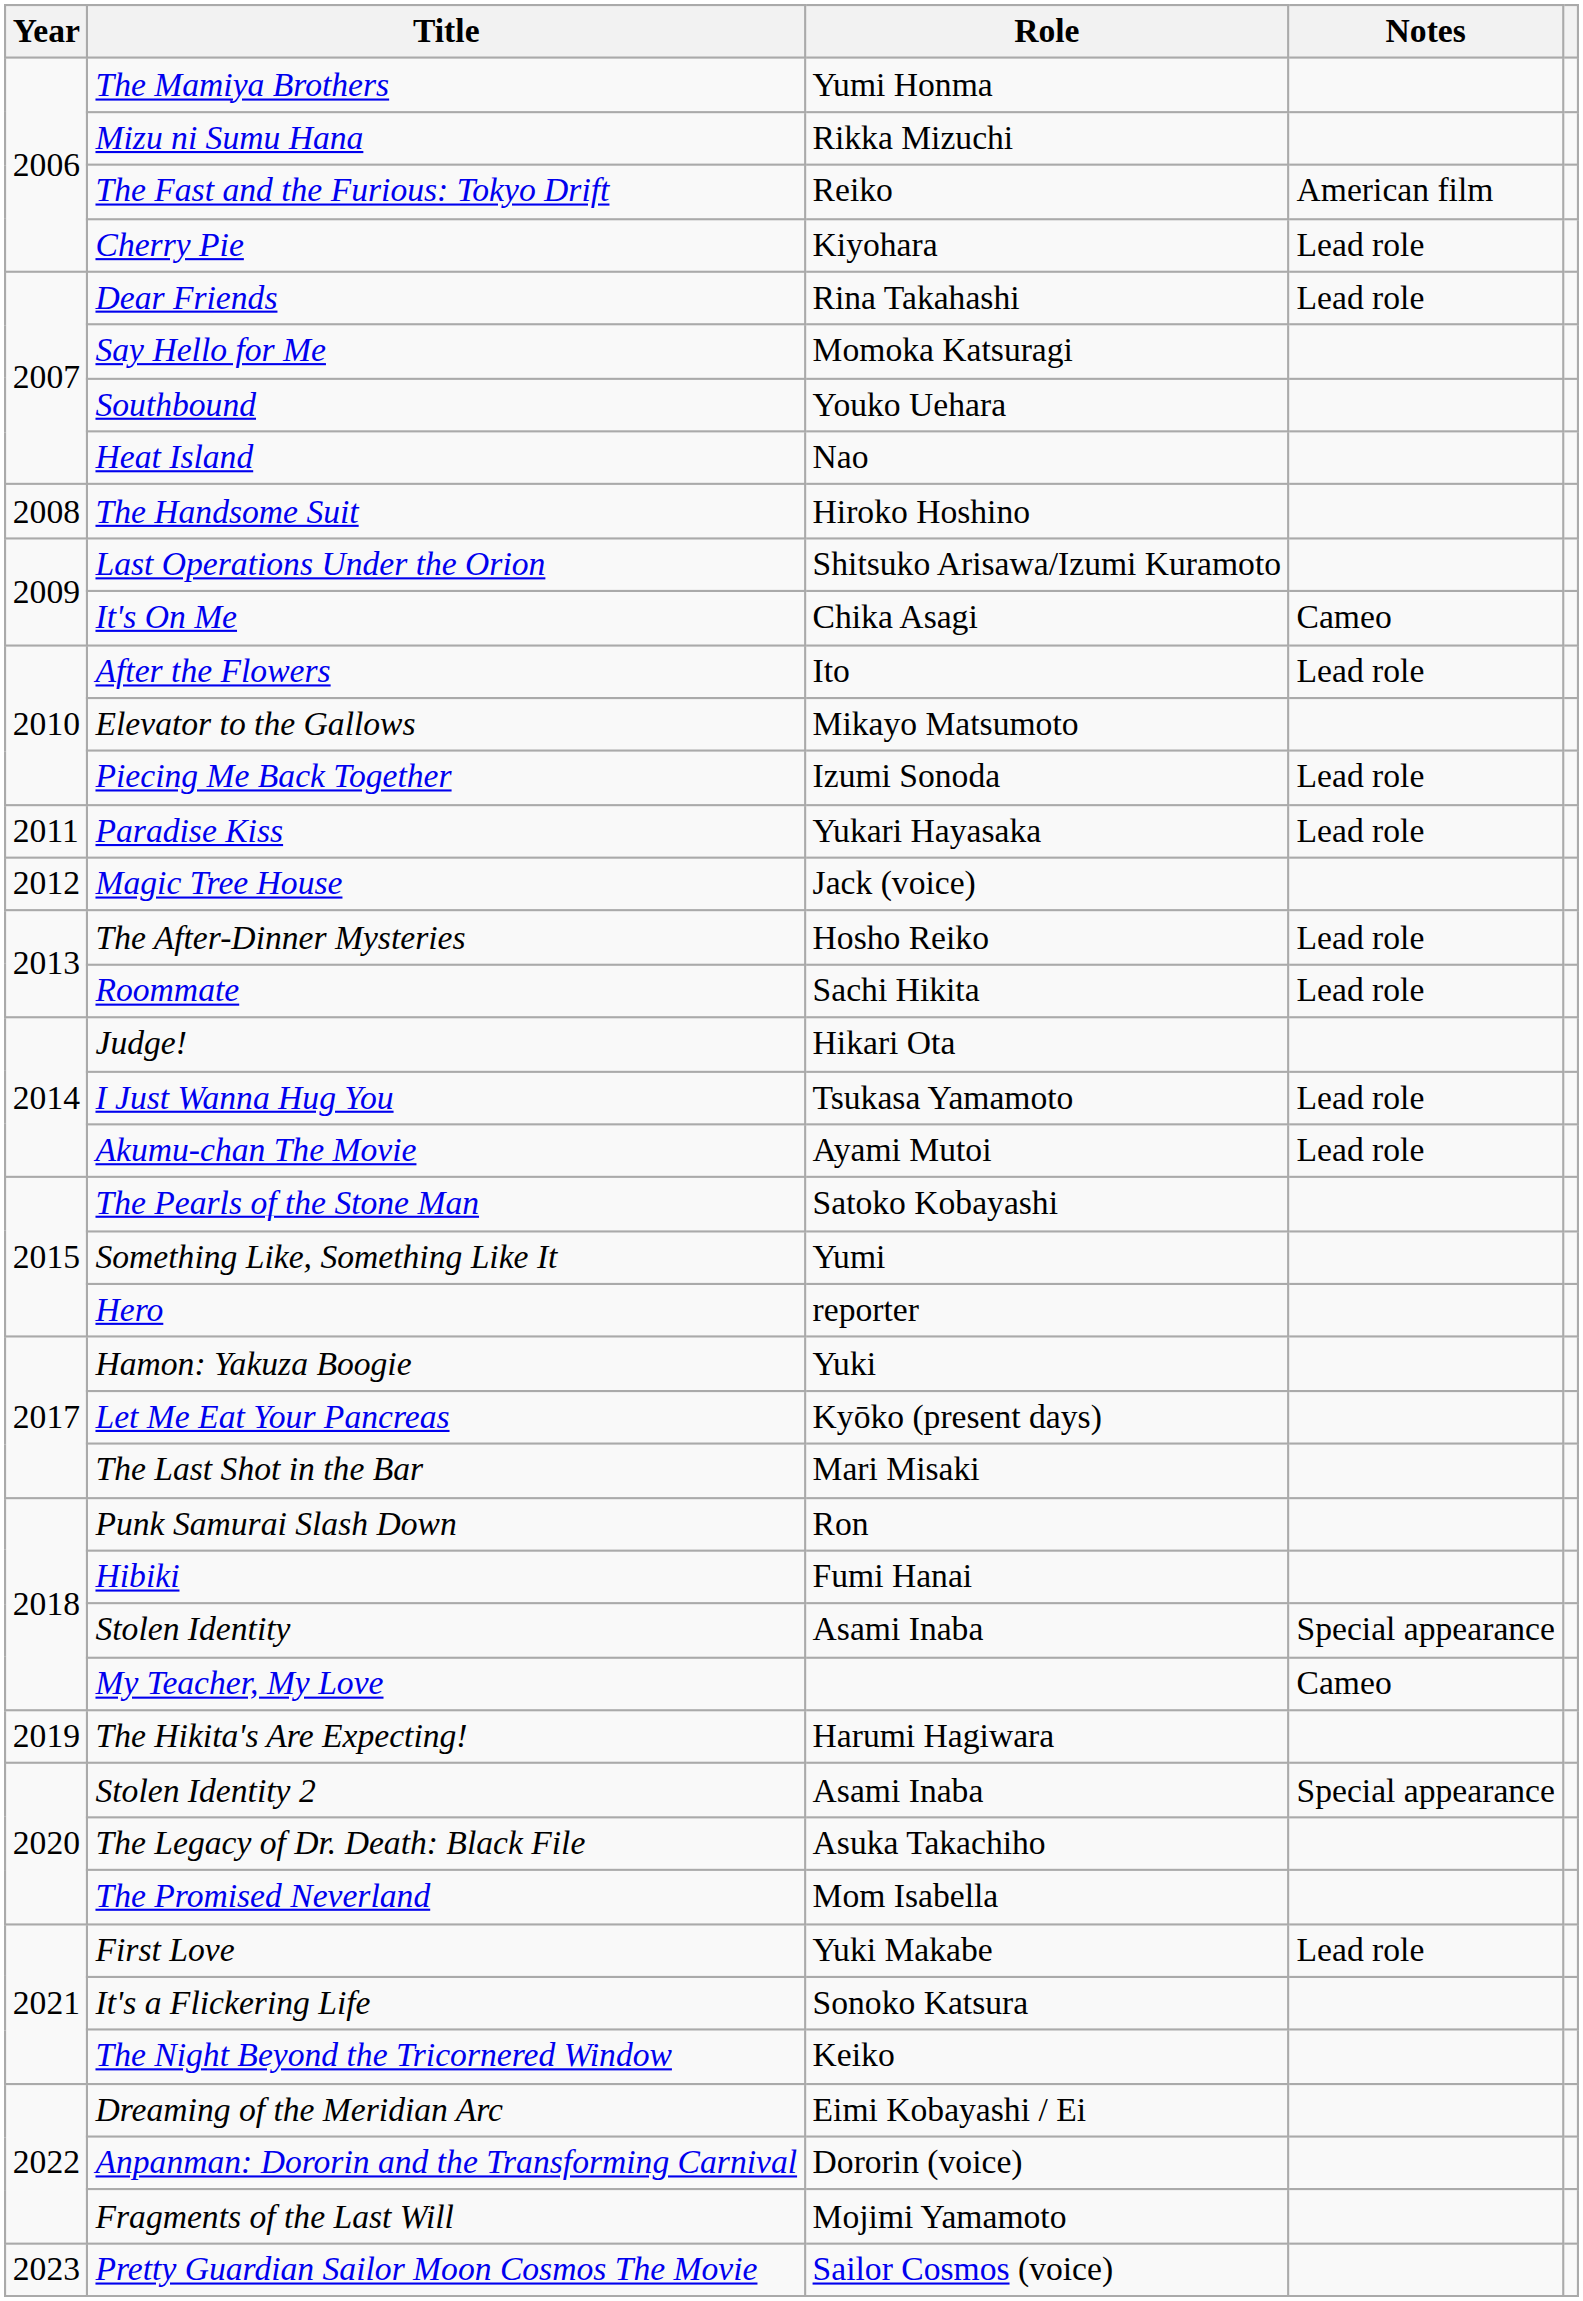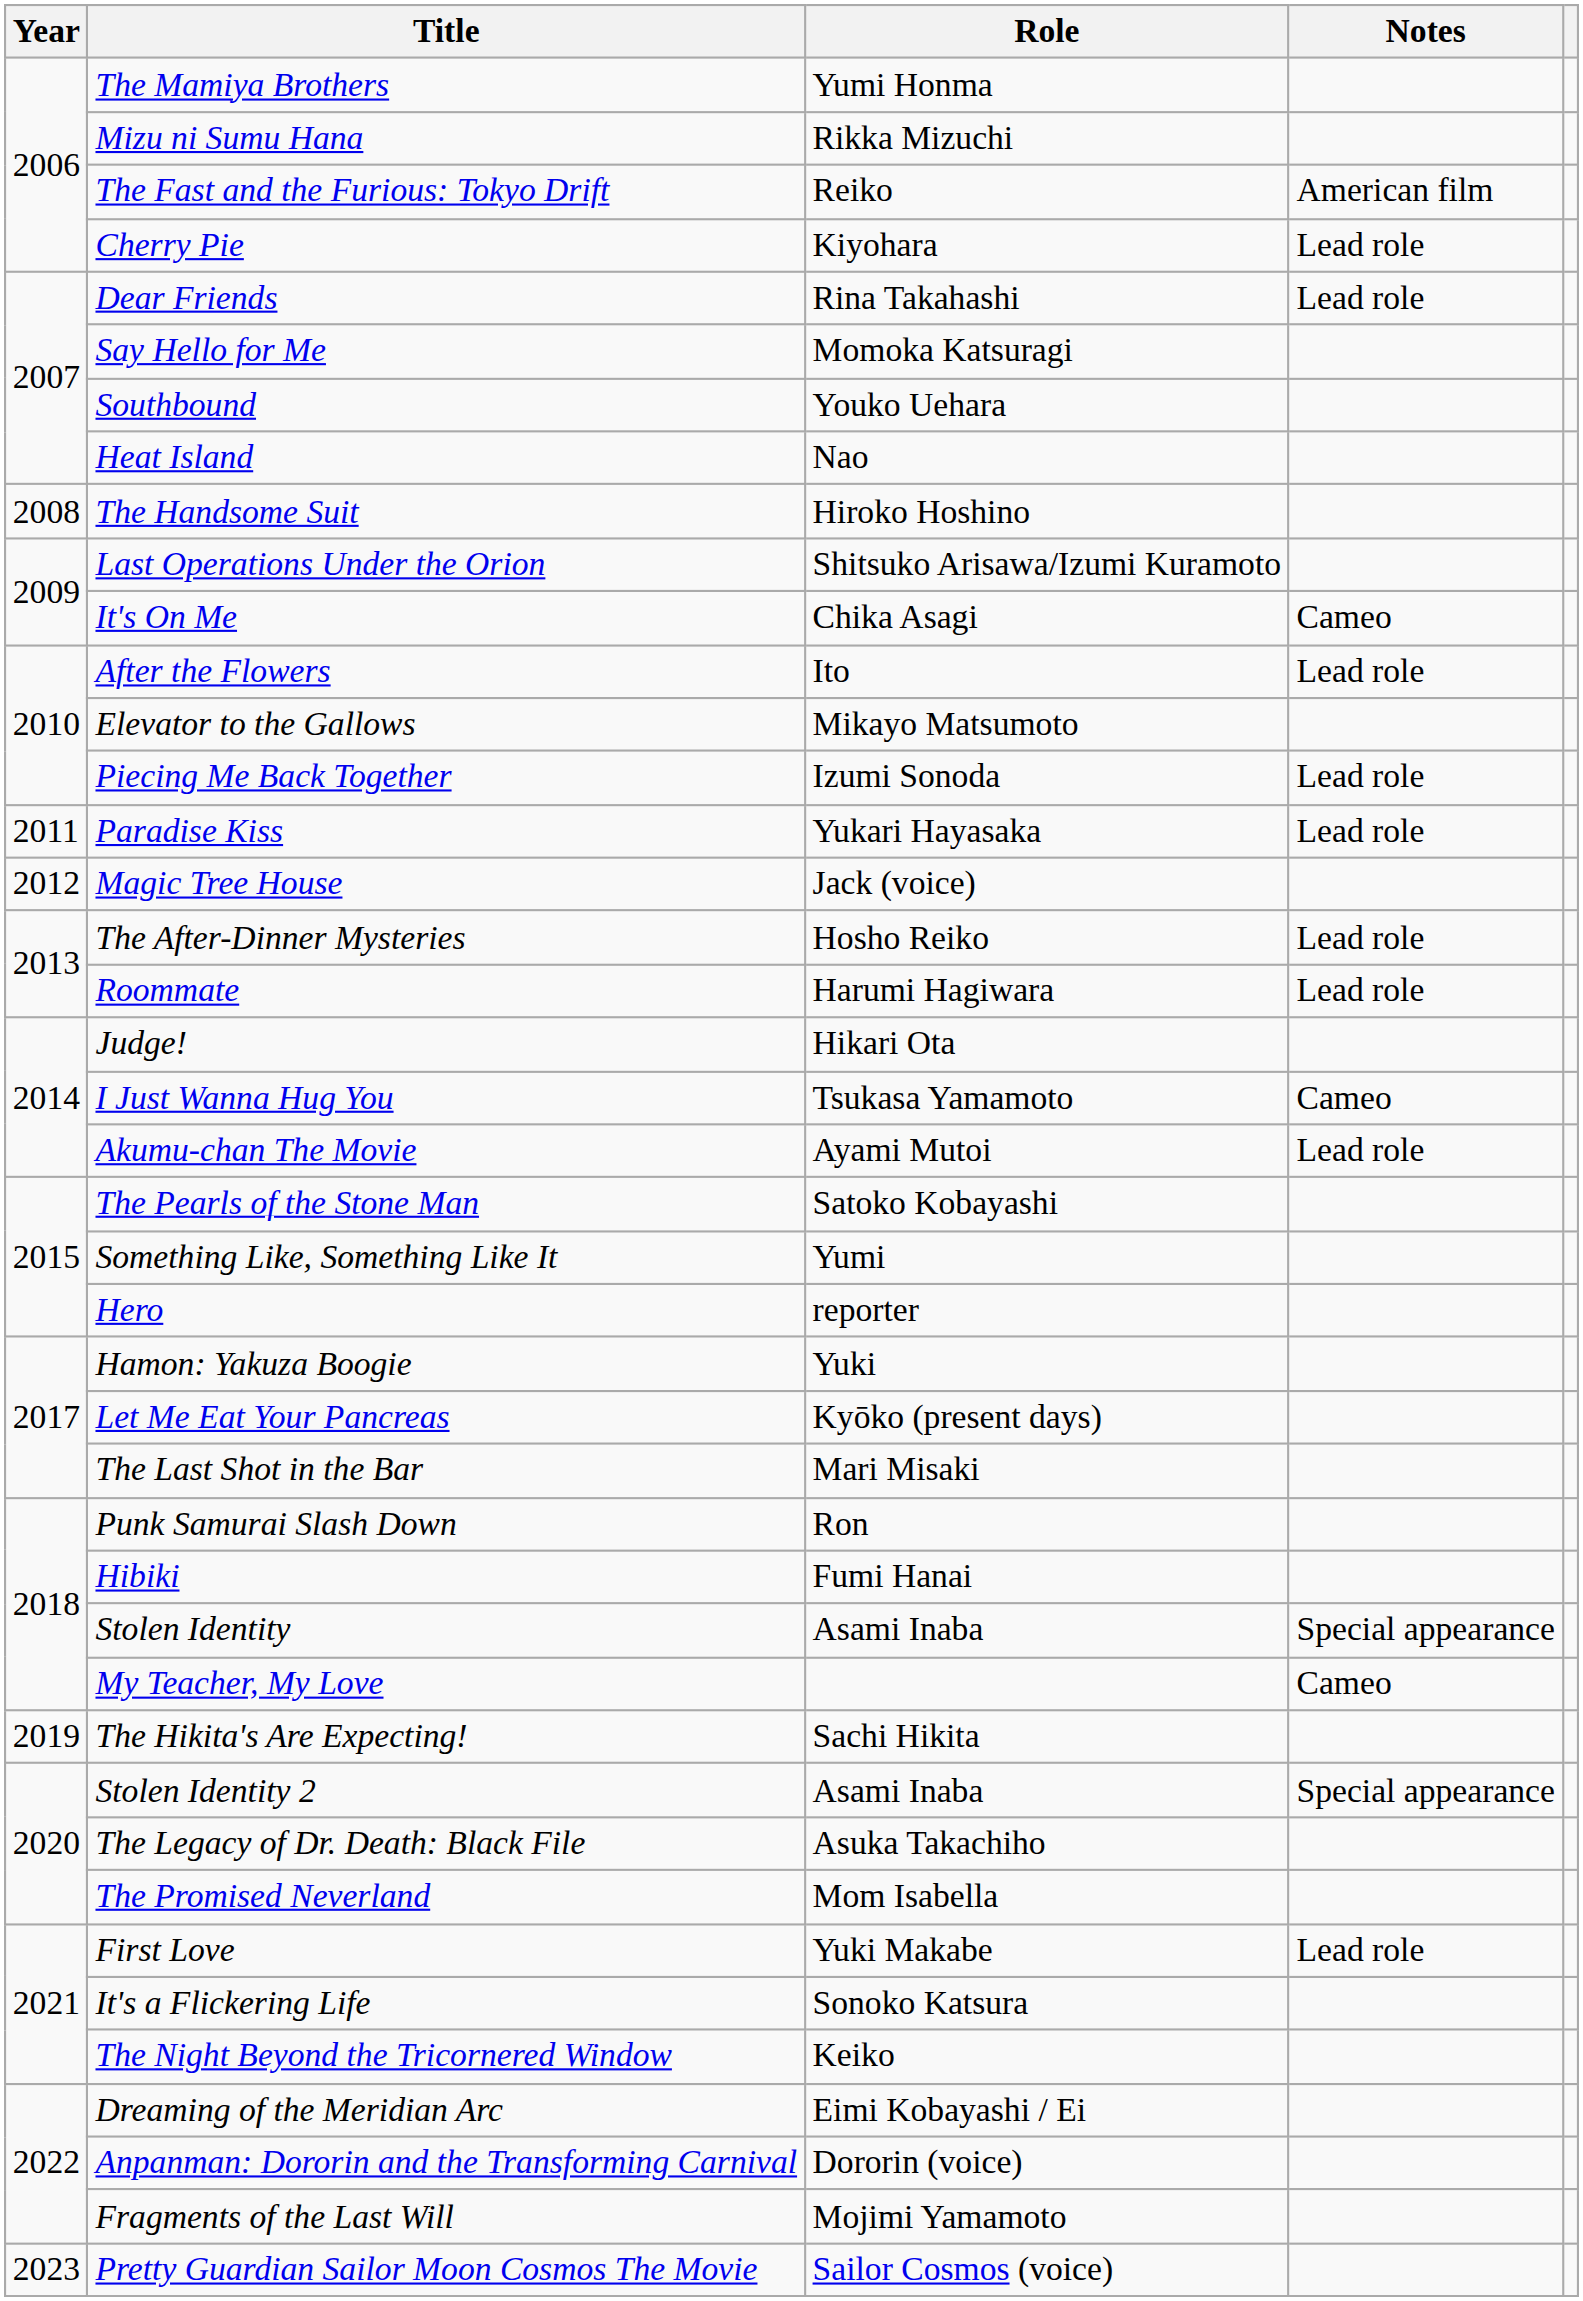Roommate | Role: Sachi Hikita -> Harumi Hagiwara
I Just Wanna Hug You | Notes: Lead role -> Cameo
The Hikita's Are Expecting! | Role: Harumi Hagiwara -> Sachi Hikita
